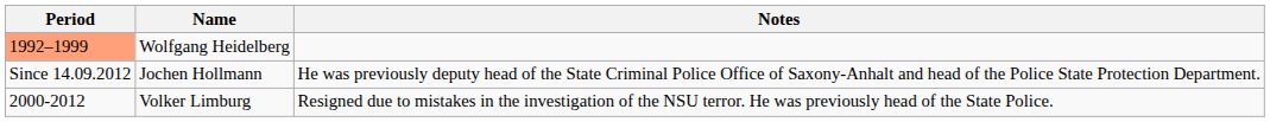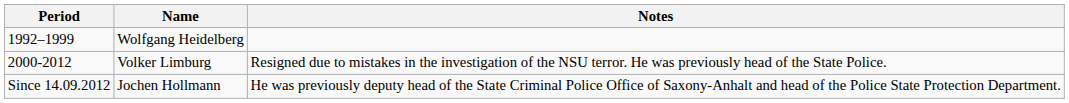Wolfgang Heidelberg | Period: lightsalmon background -> no background
rows swapped: Volker Limburg <-> Jochen Hollmann
